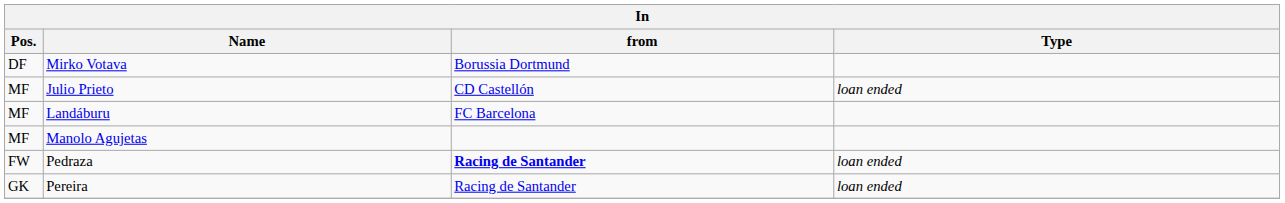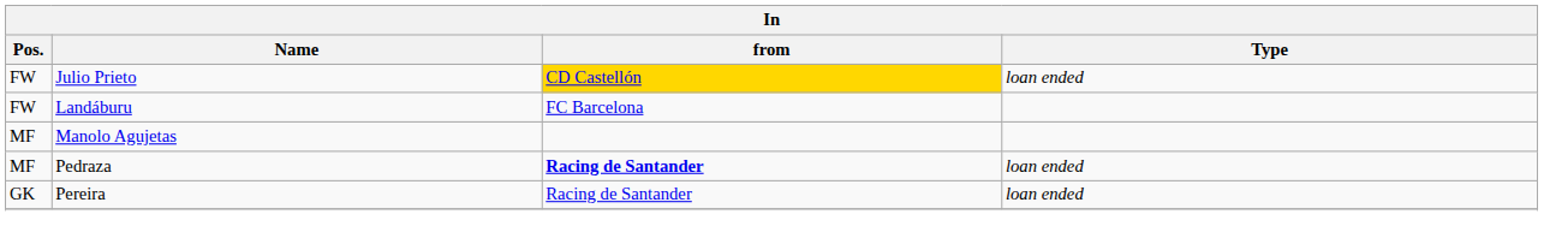- row: DF | Mirko Votava | Borussia Dortmund
Julio Prieto | Pos.: MF -> FW
Julio Prieto | from: no background -> gold background
Landáburu | Pos.: MF -> FW
Pedraza | Pos.: FW -> MF
